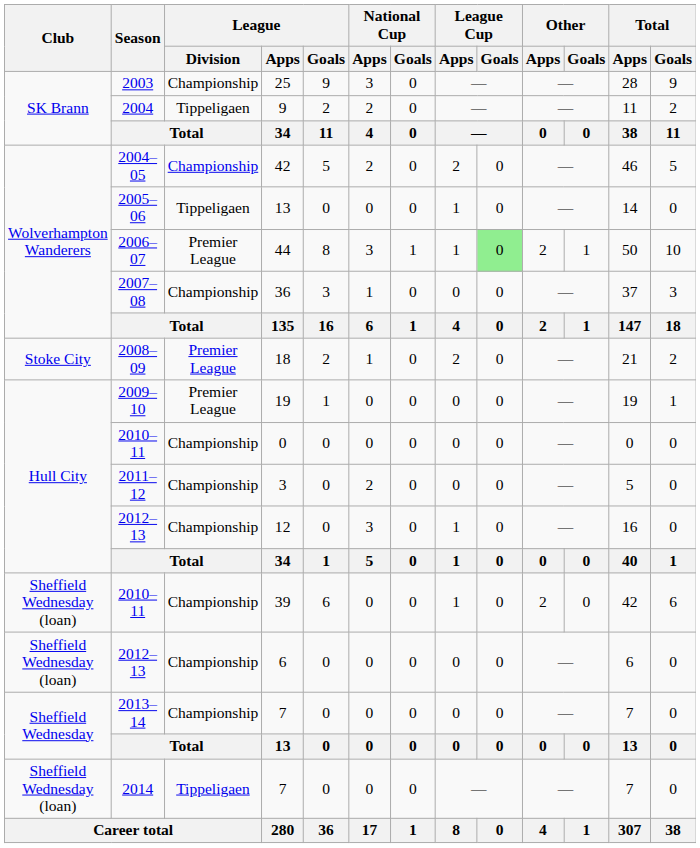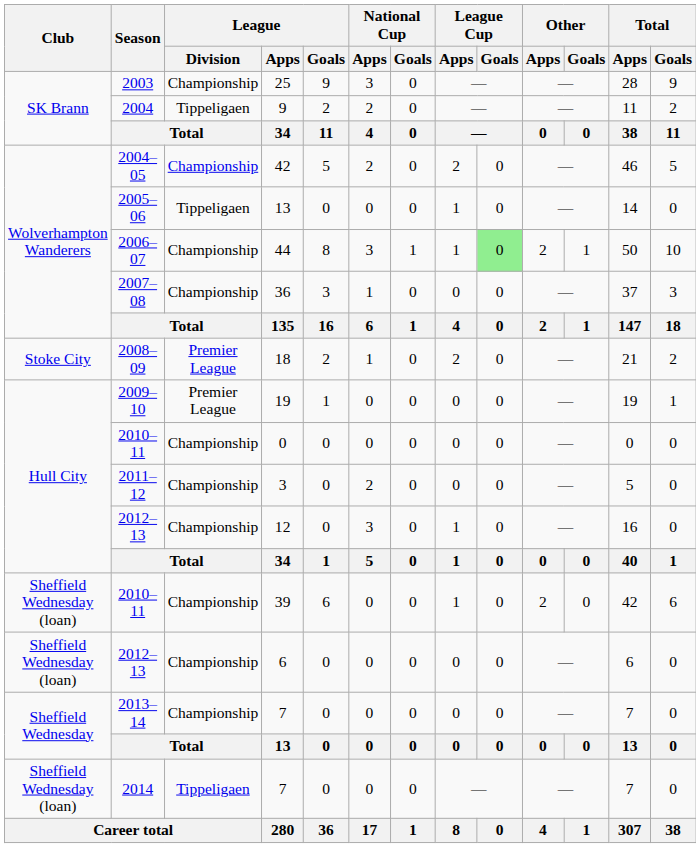44 | League / Division: Premier League -> Championship
